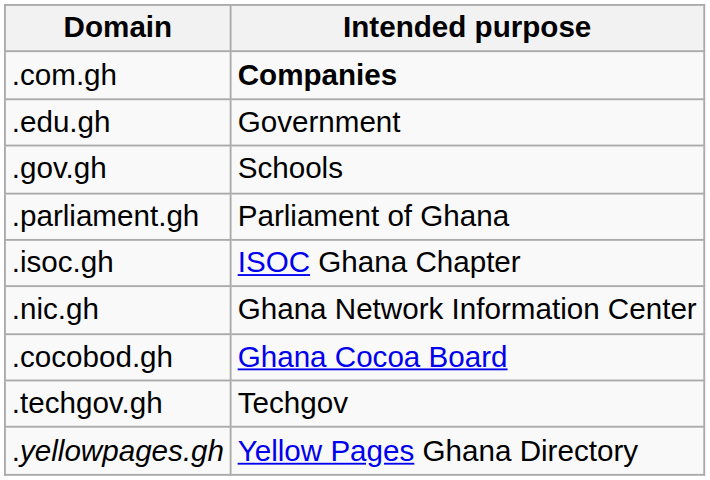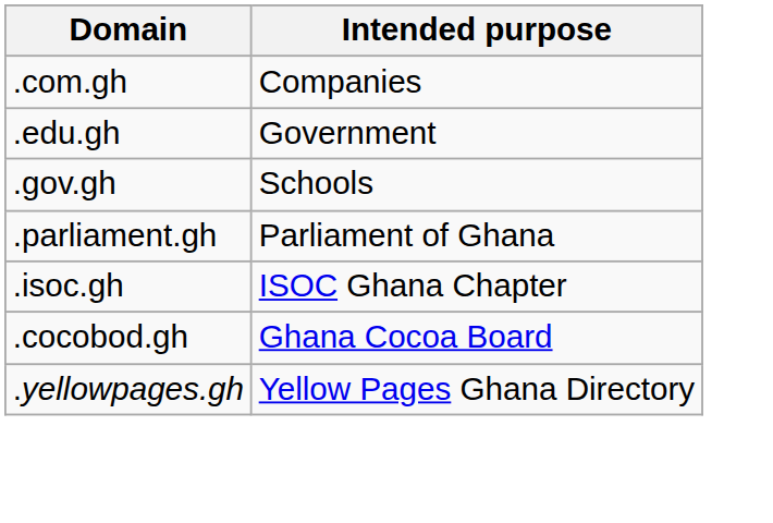.com.gh | Intended purpose: bold -> normal
- row: .nic.gh | Ghana Network Information Center
- row: .techgov.gh | Techgov
